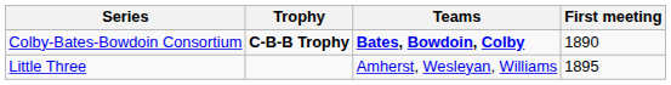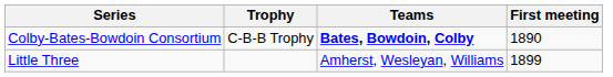Colby-Bates-Bowdoin Consortium | Trophy: bold -> normal
Little Three | First meeting: 1895 -> 1899
